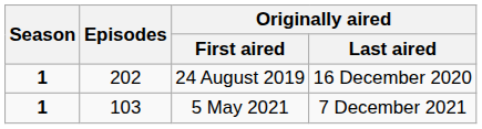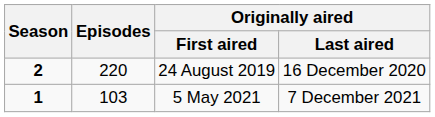24 August 2019 | Season: 1 -> 2
24 August 2019 | Episodes: 202 -> 220
